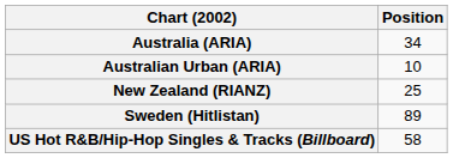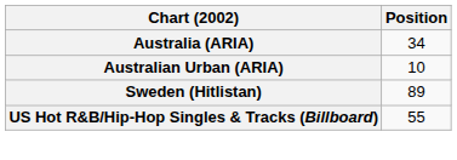- row: New Zealand (RIANZ) | 25
US Hot R&B/Hip-Hop Singles & Tracks (Billboard) | Position: 58 -> 55
